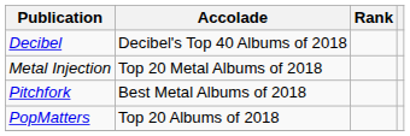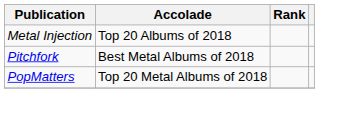- row: Decibel | Decibel's Top 40 Albums of 2018
Metal Injection | Accolade: Top 20 Metal Albums of 2018 -> Top 20 Albums of 2018
PopMatters | Accolade: Top 20 Albums of 2018 -> Top 20 Metal Albums of 2018
